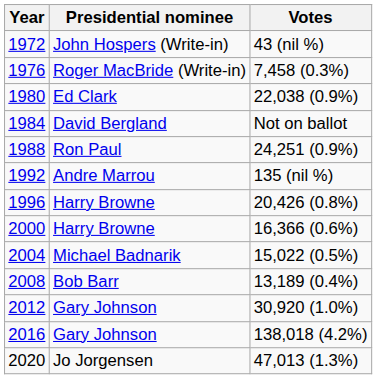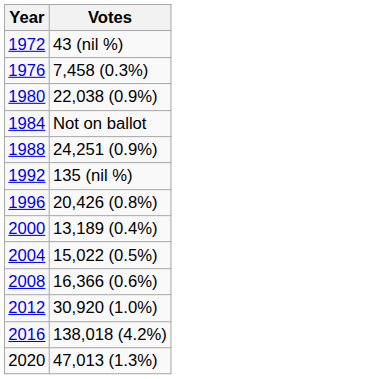- column: Presidential nominee | John Hospers (Write-in) | Roger MacBride (Write-in) | Ed Clark | David Bergland | Ron Paul | Andre Marrou | Harry Browne | Harry Browne | Michael Badnarik | Bob Barr | Gary Johnson | Gary Johnson | Jo Jorgensen
2000 | Votes: 16,366 (0.6%) -> 13,189 (0.4%)
2008 | Votes: 13,189 (0.4%) -> 16,366 (0.6%)
